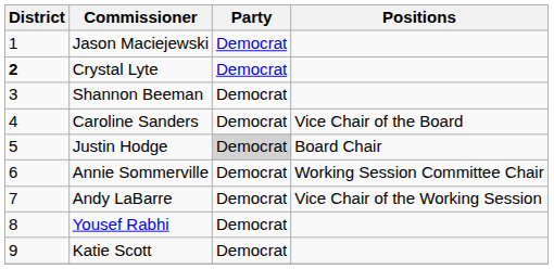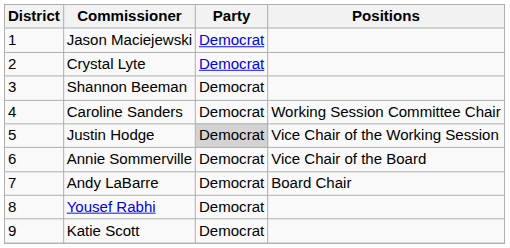Crystal Lyte | District: bold -> normal
Caroline Sanders | Positions: Vice Chair of the Board -> Working Session Committee Chair
Justin Hodge | Positions: Board Chair -> Vice Chair of the Working Session
Annie Sommerville | Positions: Working Session Committee Chair -> Vice Chair of the Board
Andy LaBarre | Positions: Vice Chair of the Working Session -> Board Chair
